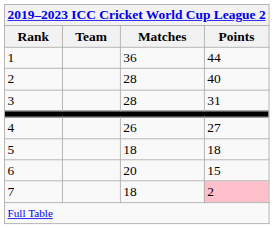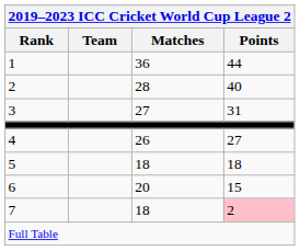3 | Matches: 28 -> 27
